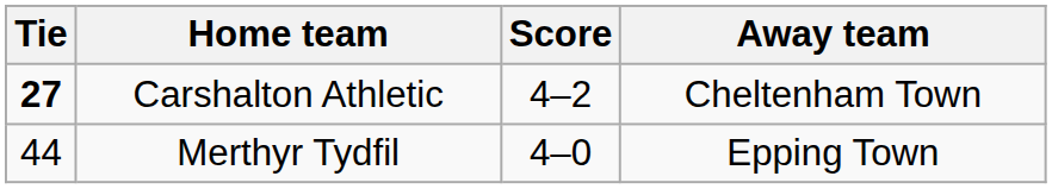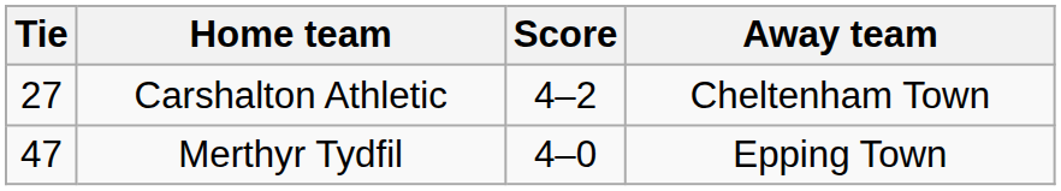Carshalton Athletic | Tie: bold -> normal
Merthyr Tydfil | Tie: 44 -> 47
